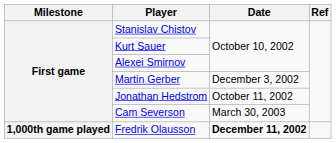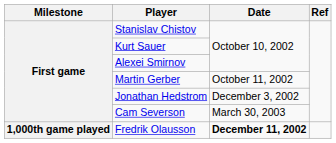Martin Gerber | Date: December 3, 2002 -> October 11, 2002
Jonathan Hedstrom | Date: October 11, 2002 -> December 3, 2002
